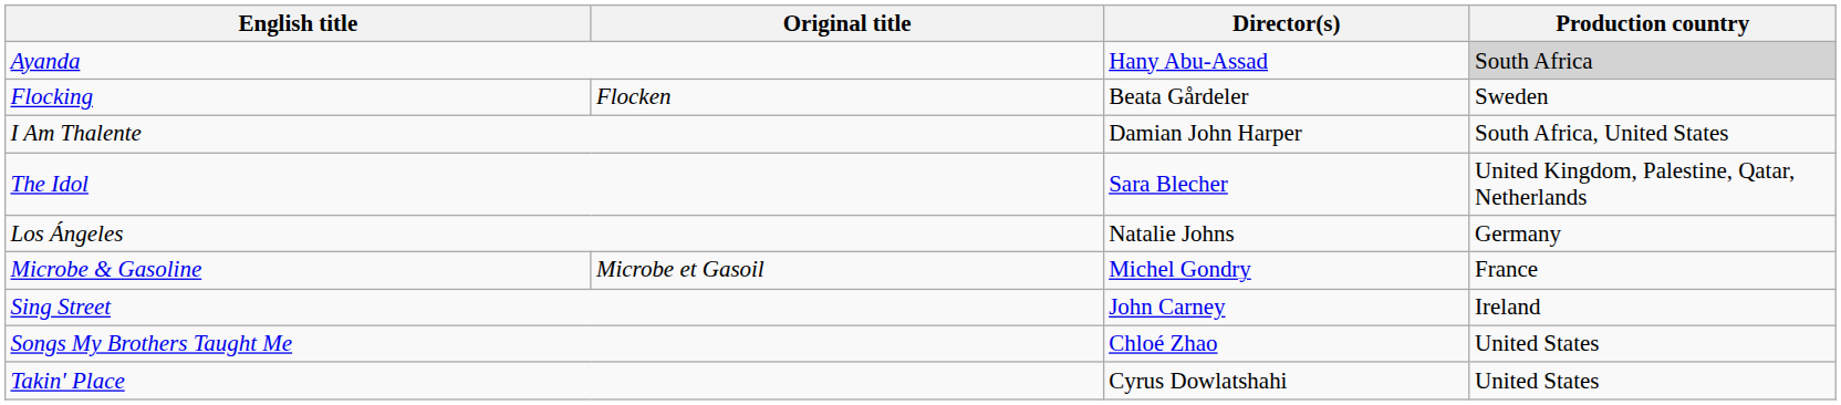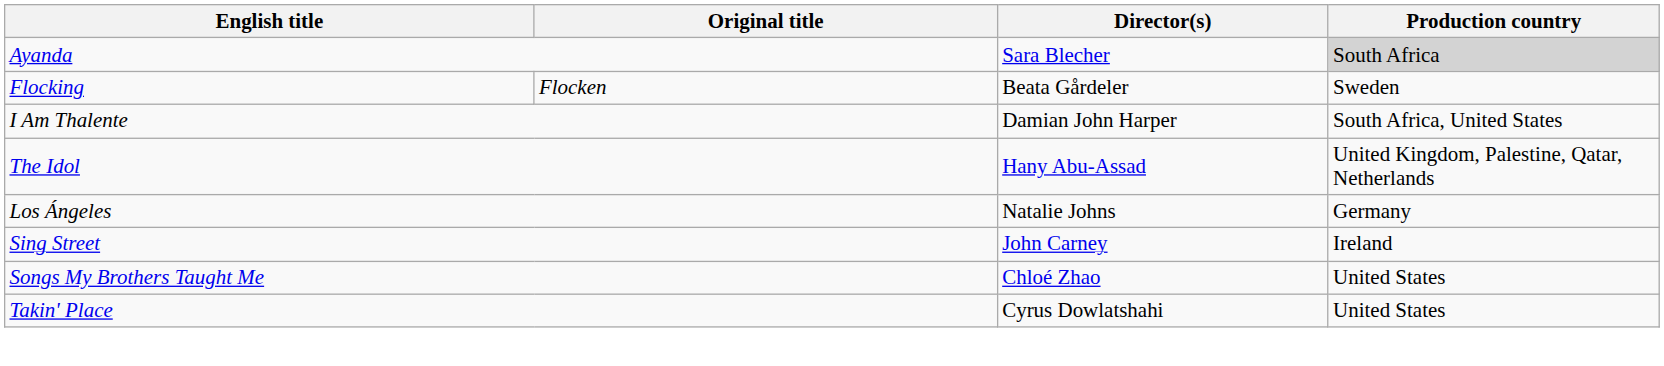Ayanda | Director(s): Hany Abu-Assad -> Sara Blecher
The Idol | Director(s): Sara Blecher -> Hany Abu-Assad
- row: Microbe & Gasoline | Microbe et Gasoil | Michel Gondry | France
